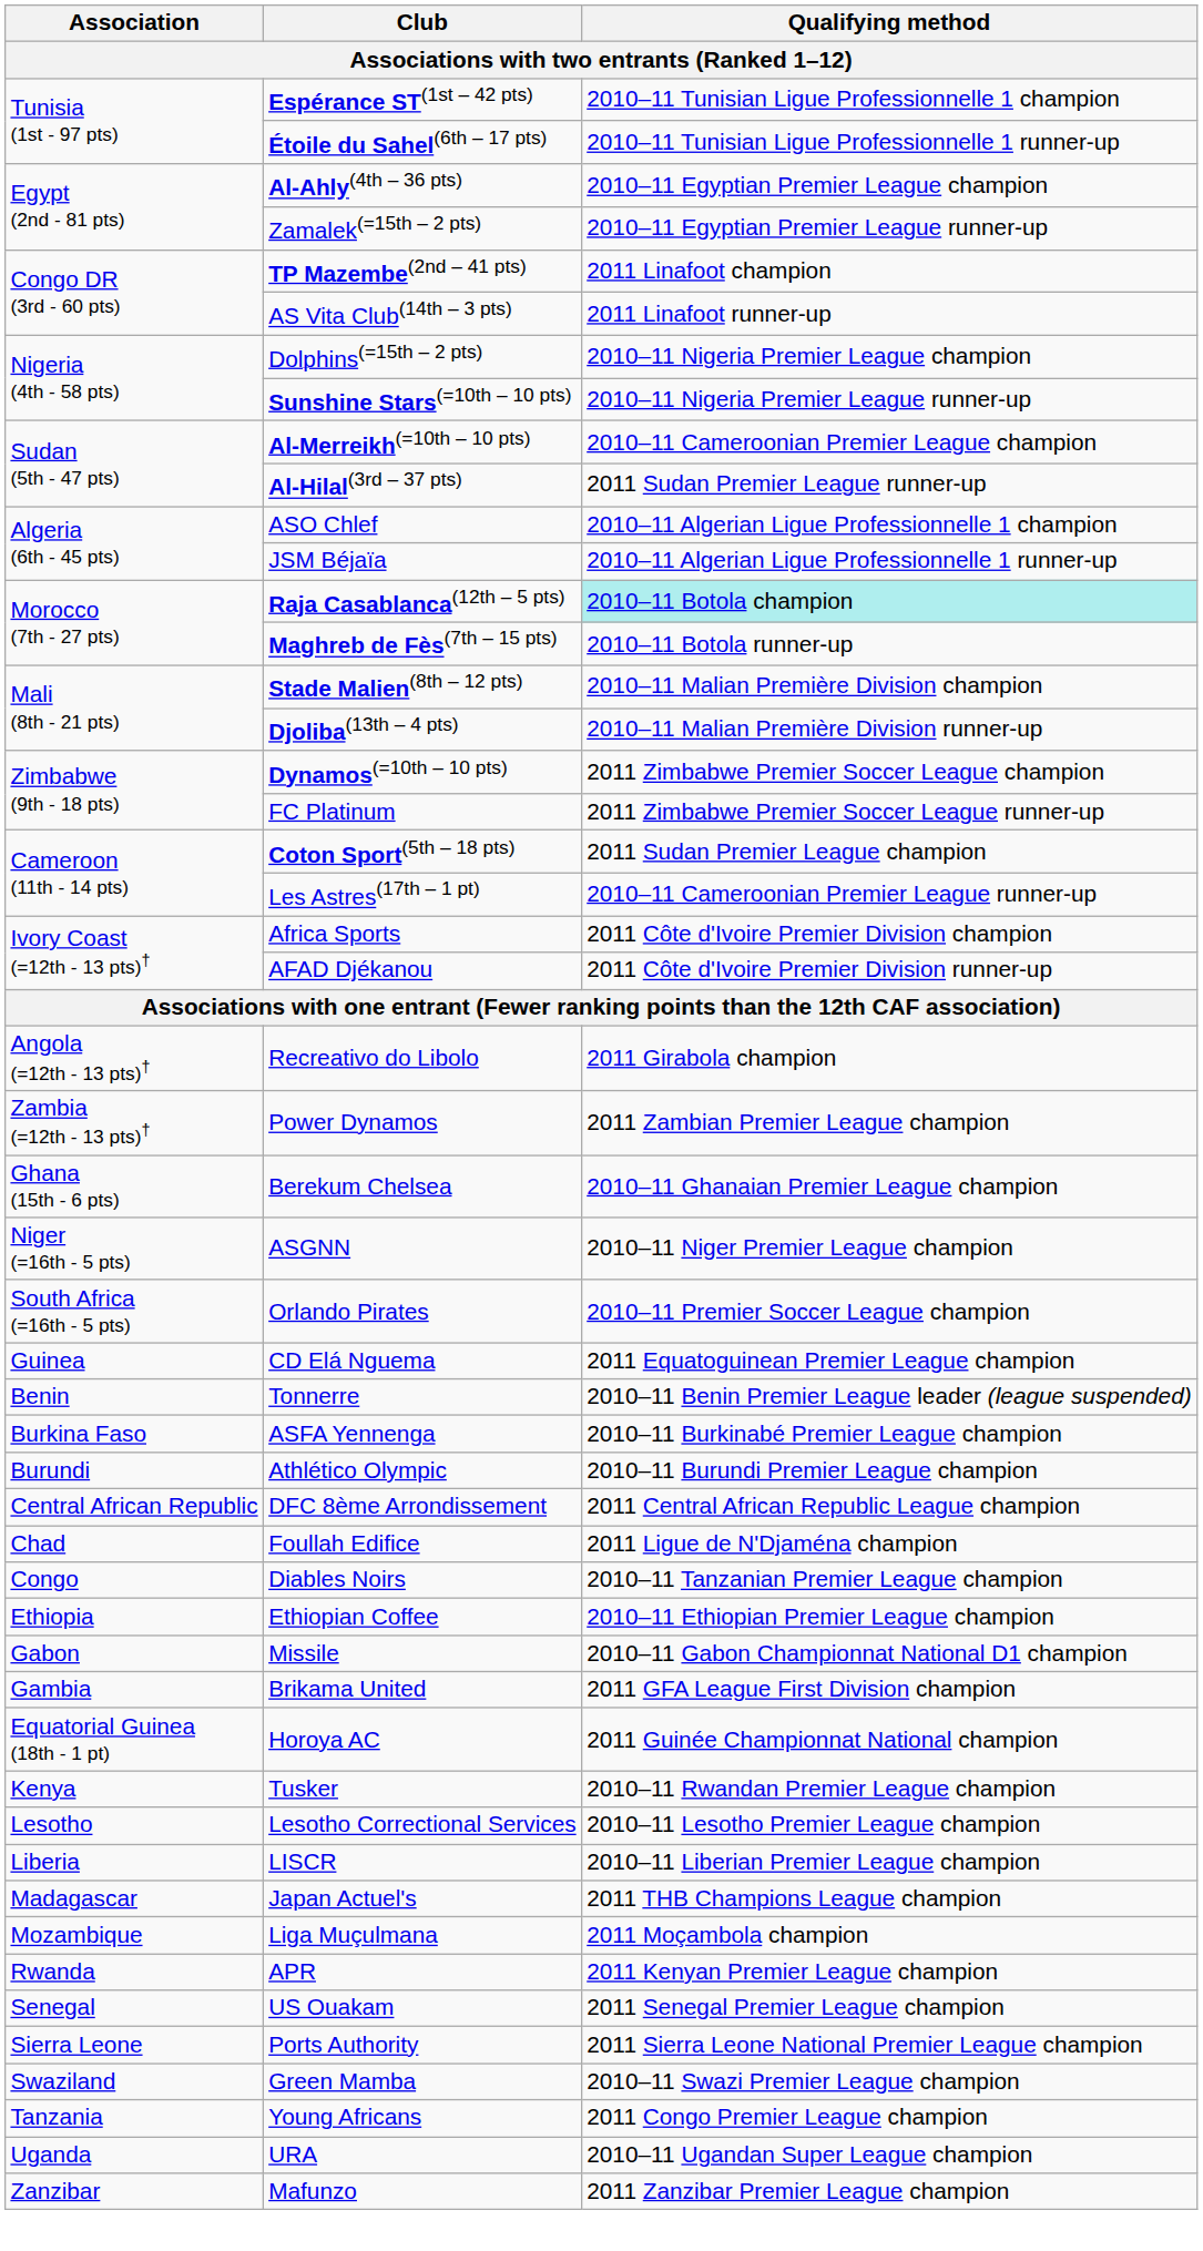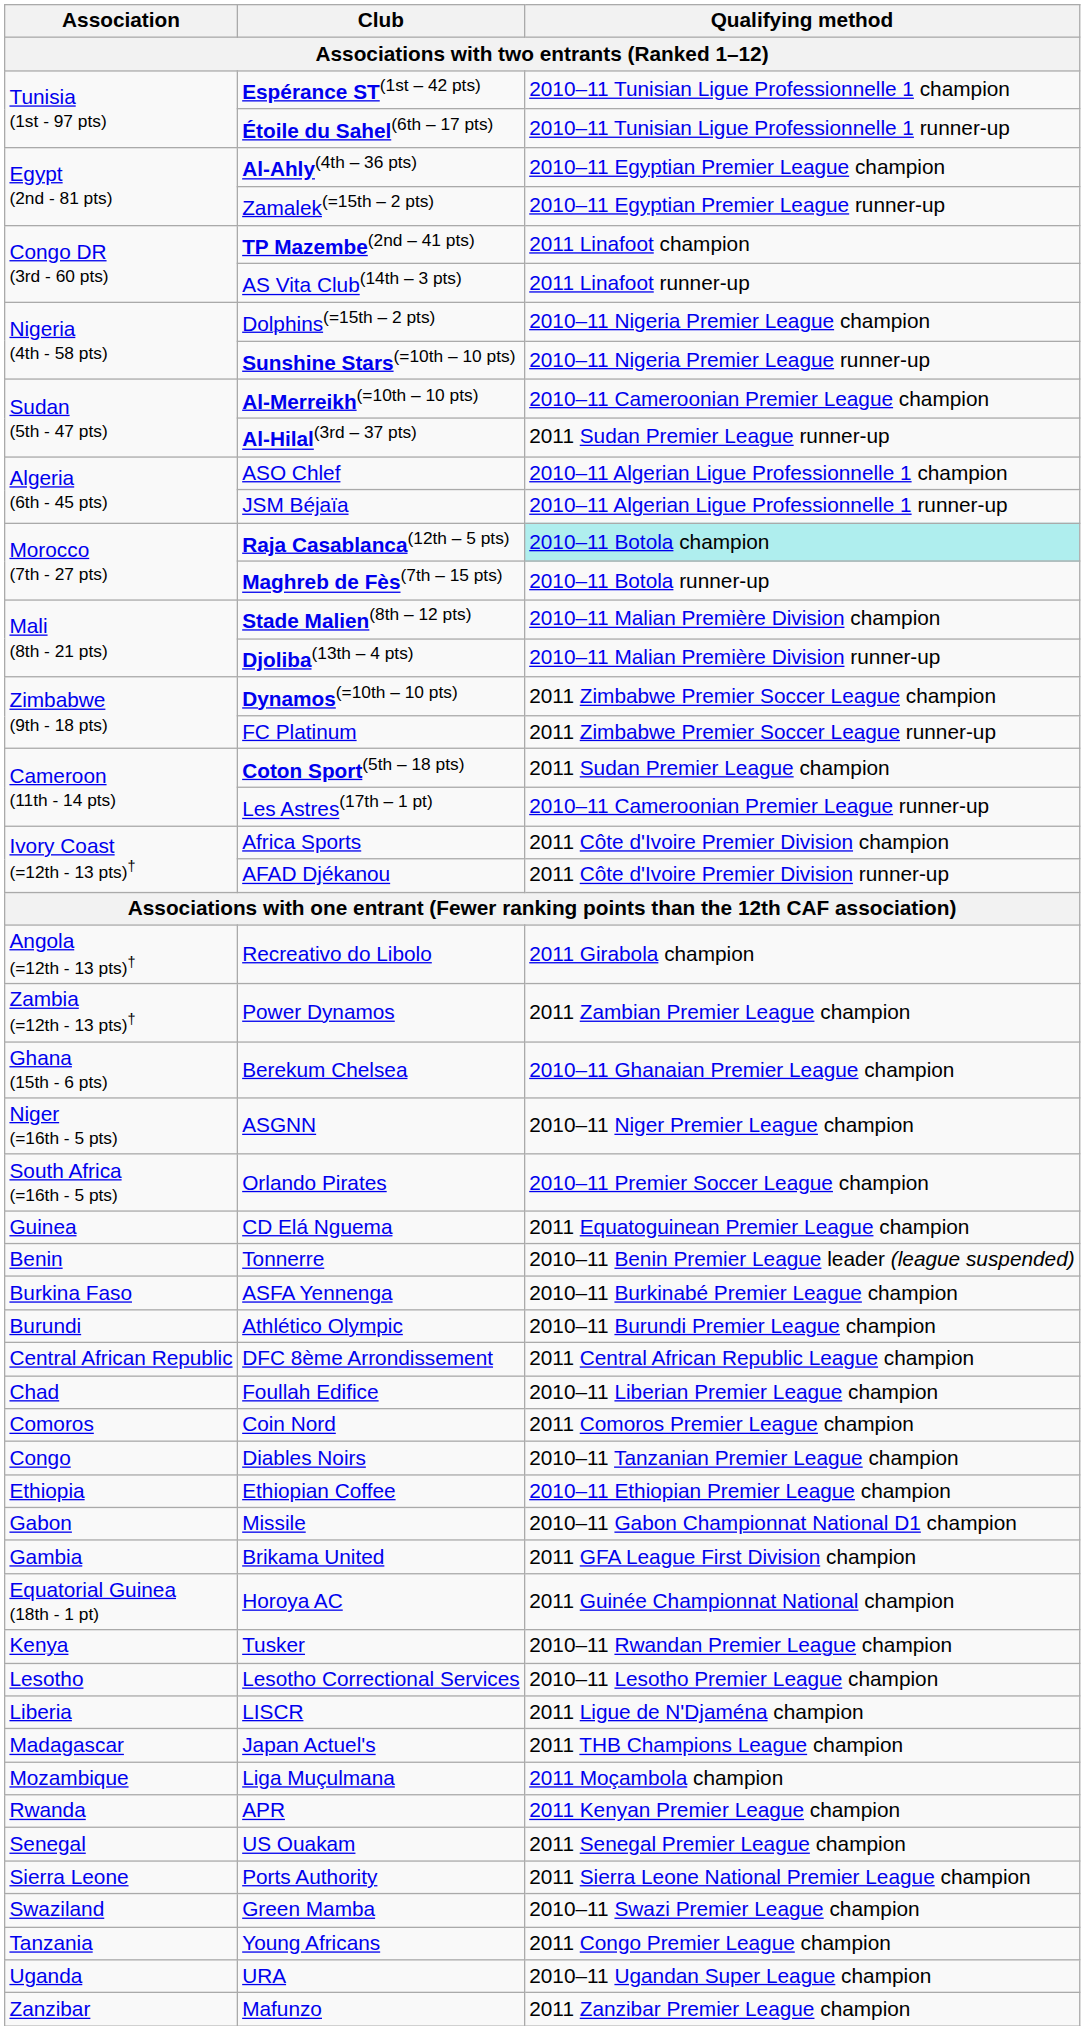Foullah Edifice | Qualifying method: 2011 Ligue de N'Djaména champion -> 2010–11 Liberian Premier League champion
+ row: Comoros | Coin Nord | 2011 Comoros Premier League champion
LISCR | Qualifying method: 2010–11 Liberian Premier League champion -> 2011 Ligue de N'Djaména champion
